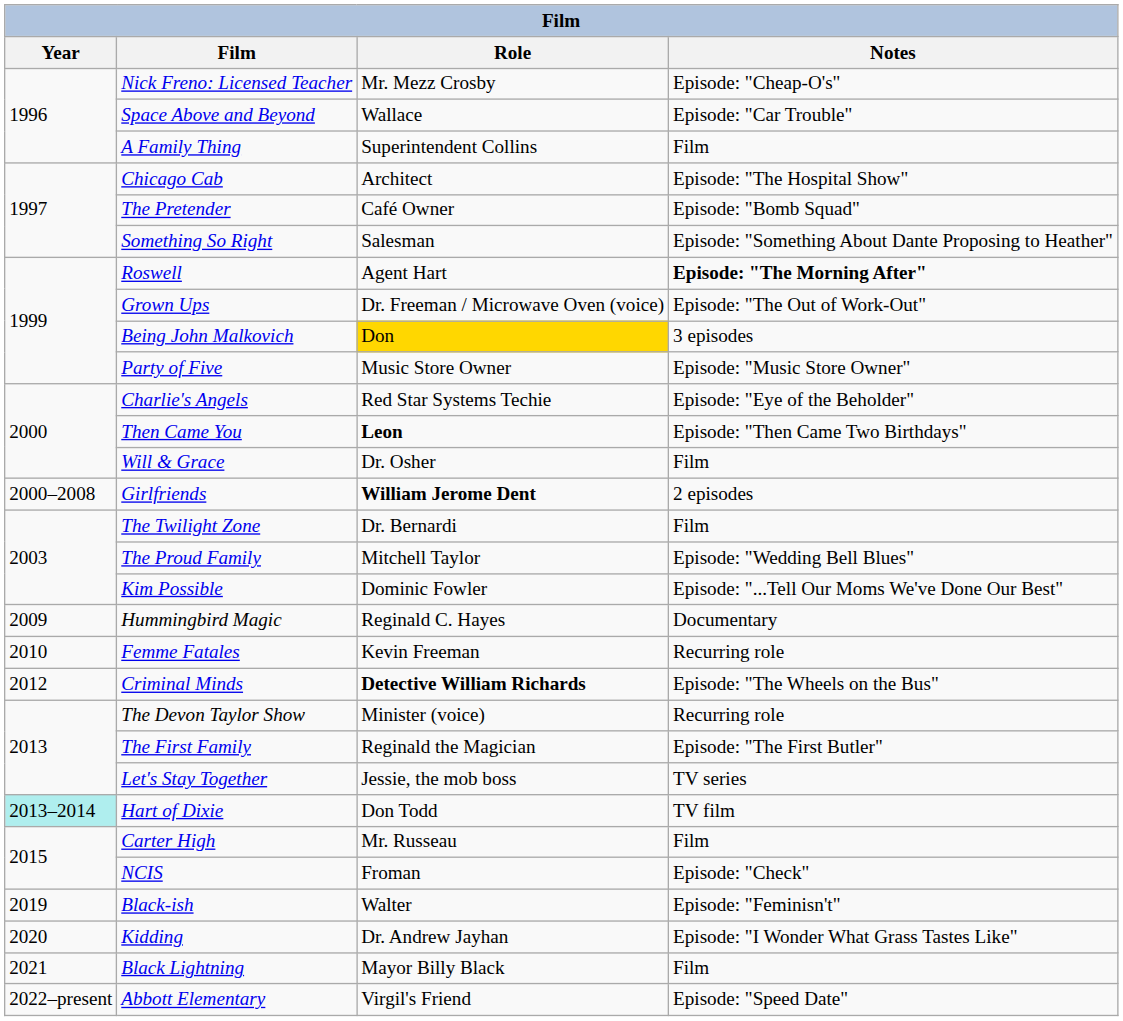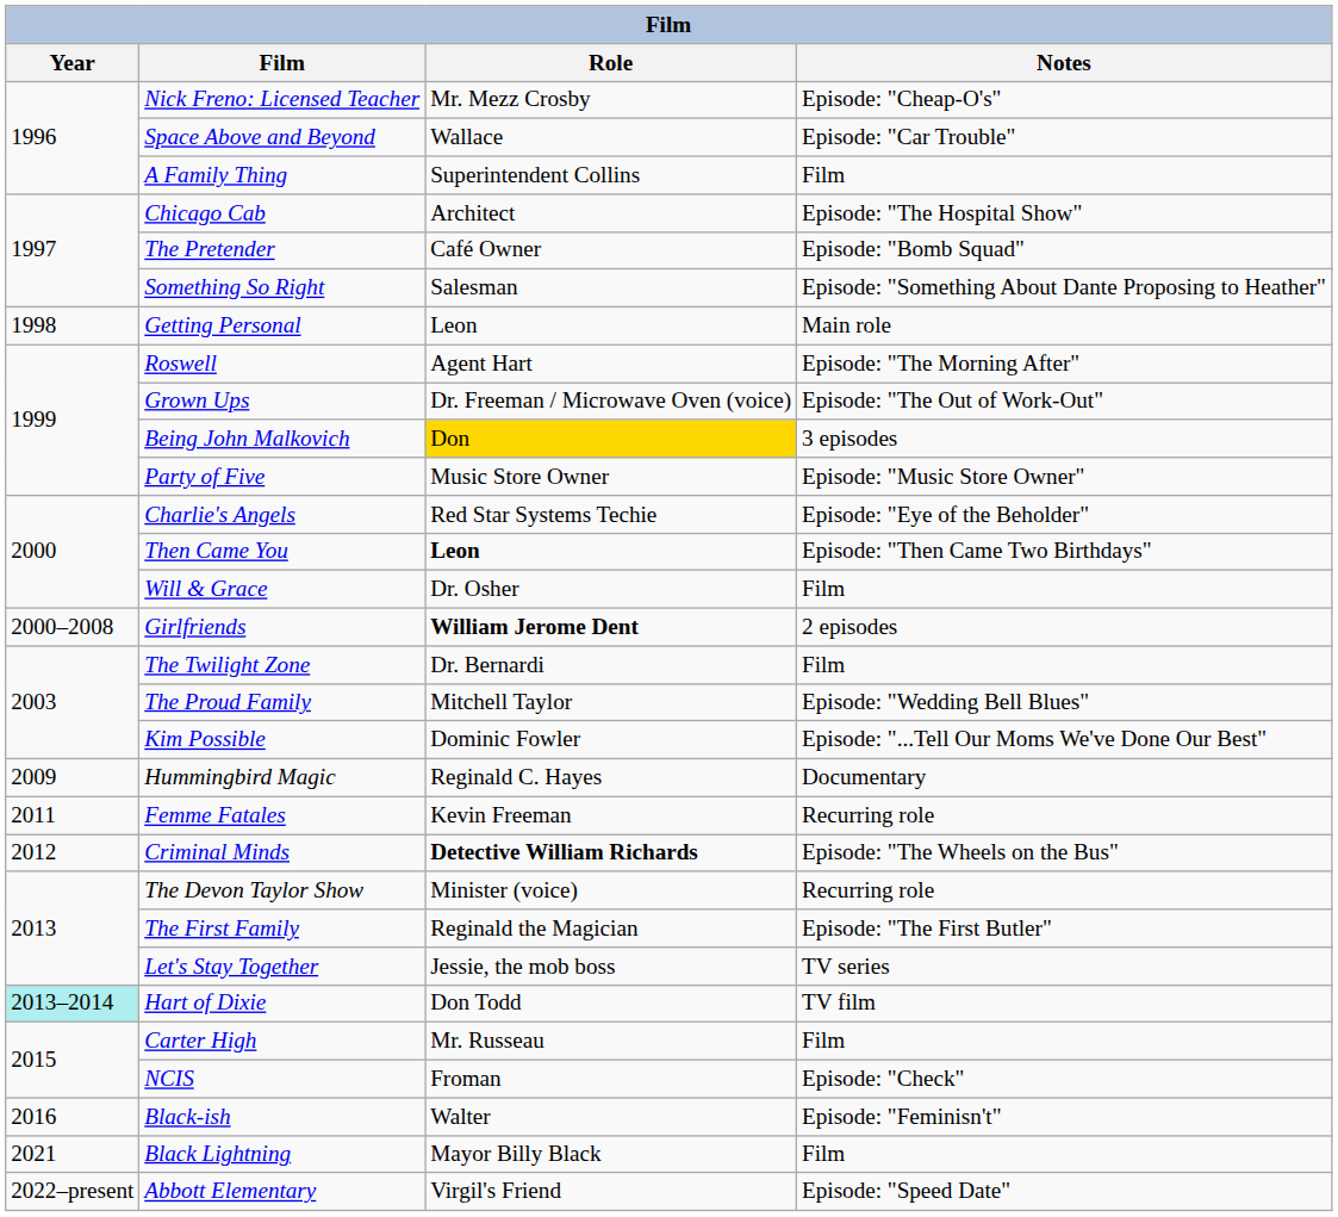+ row: 1998 | Getting Personal | Leon | Main role
Roswell | Notes: bold -> normal
Femme Fatales | Year: 2010 -> 2011
Black-ish | Year: 2019 -> 2016
- row: 2020 | Kidding | Dr. Andrew Jayhan | Episode: "I Wonder What Grass Tastes Like"
